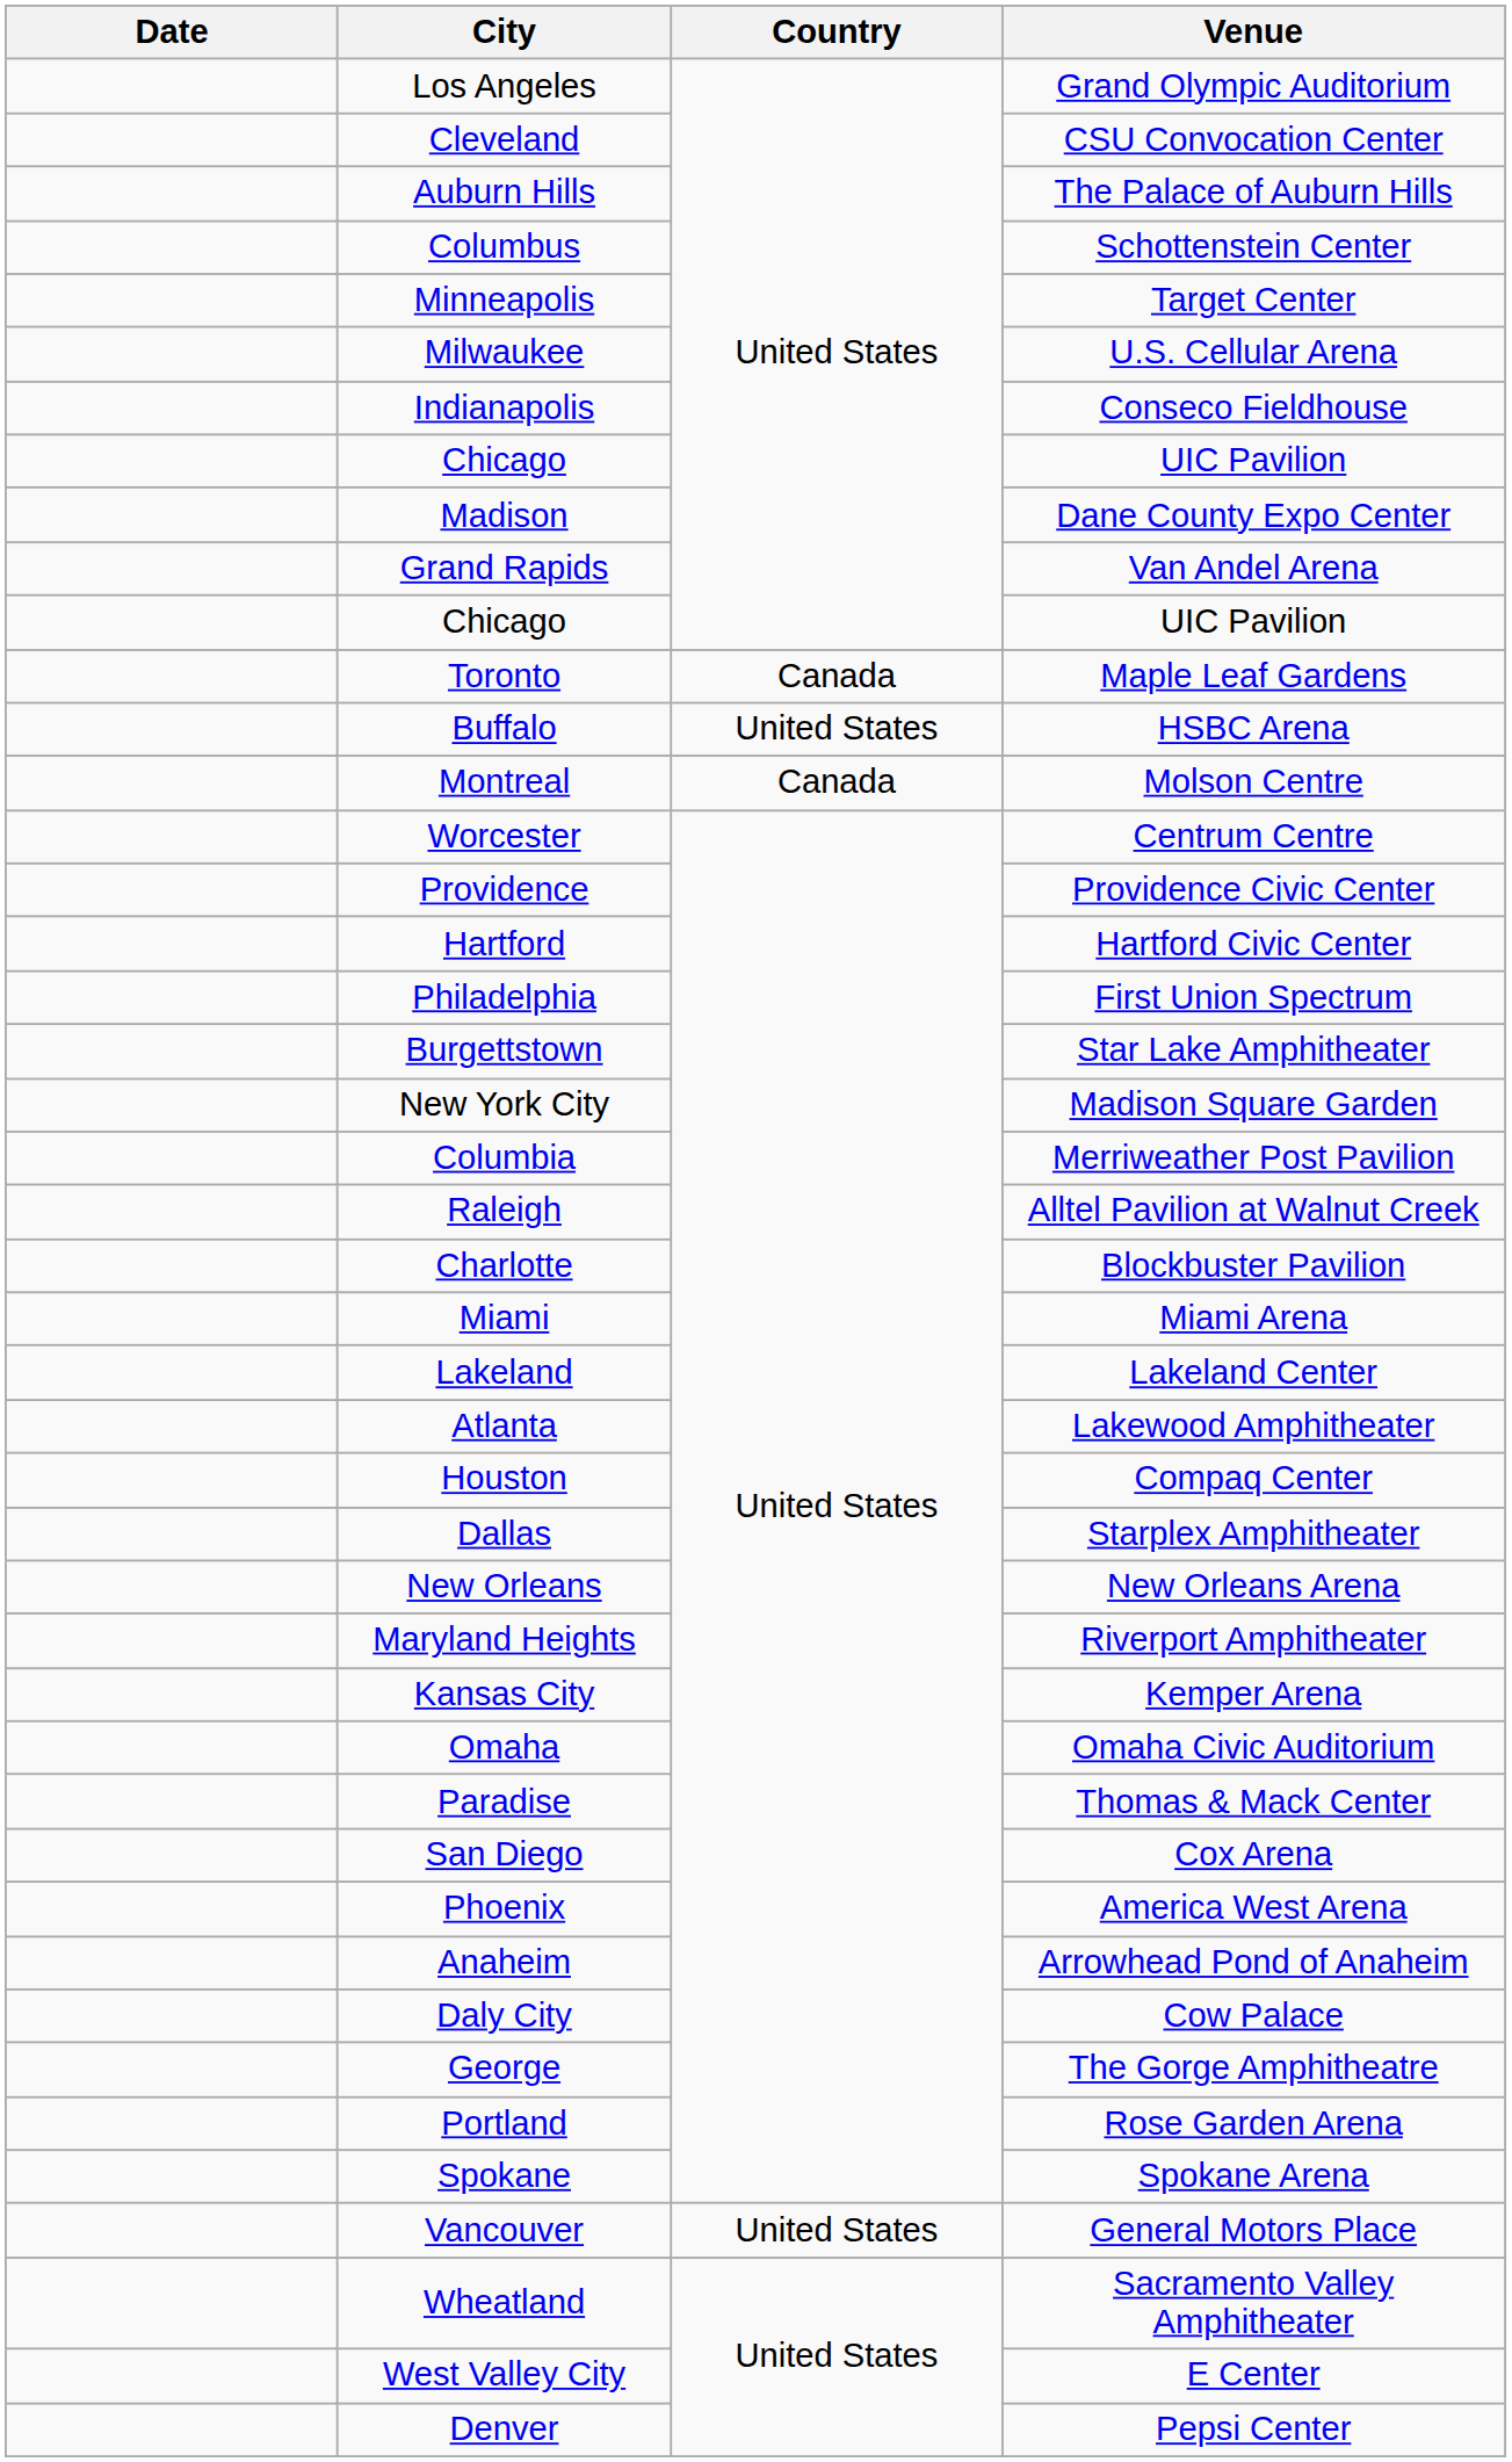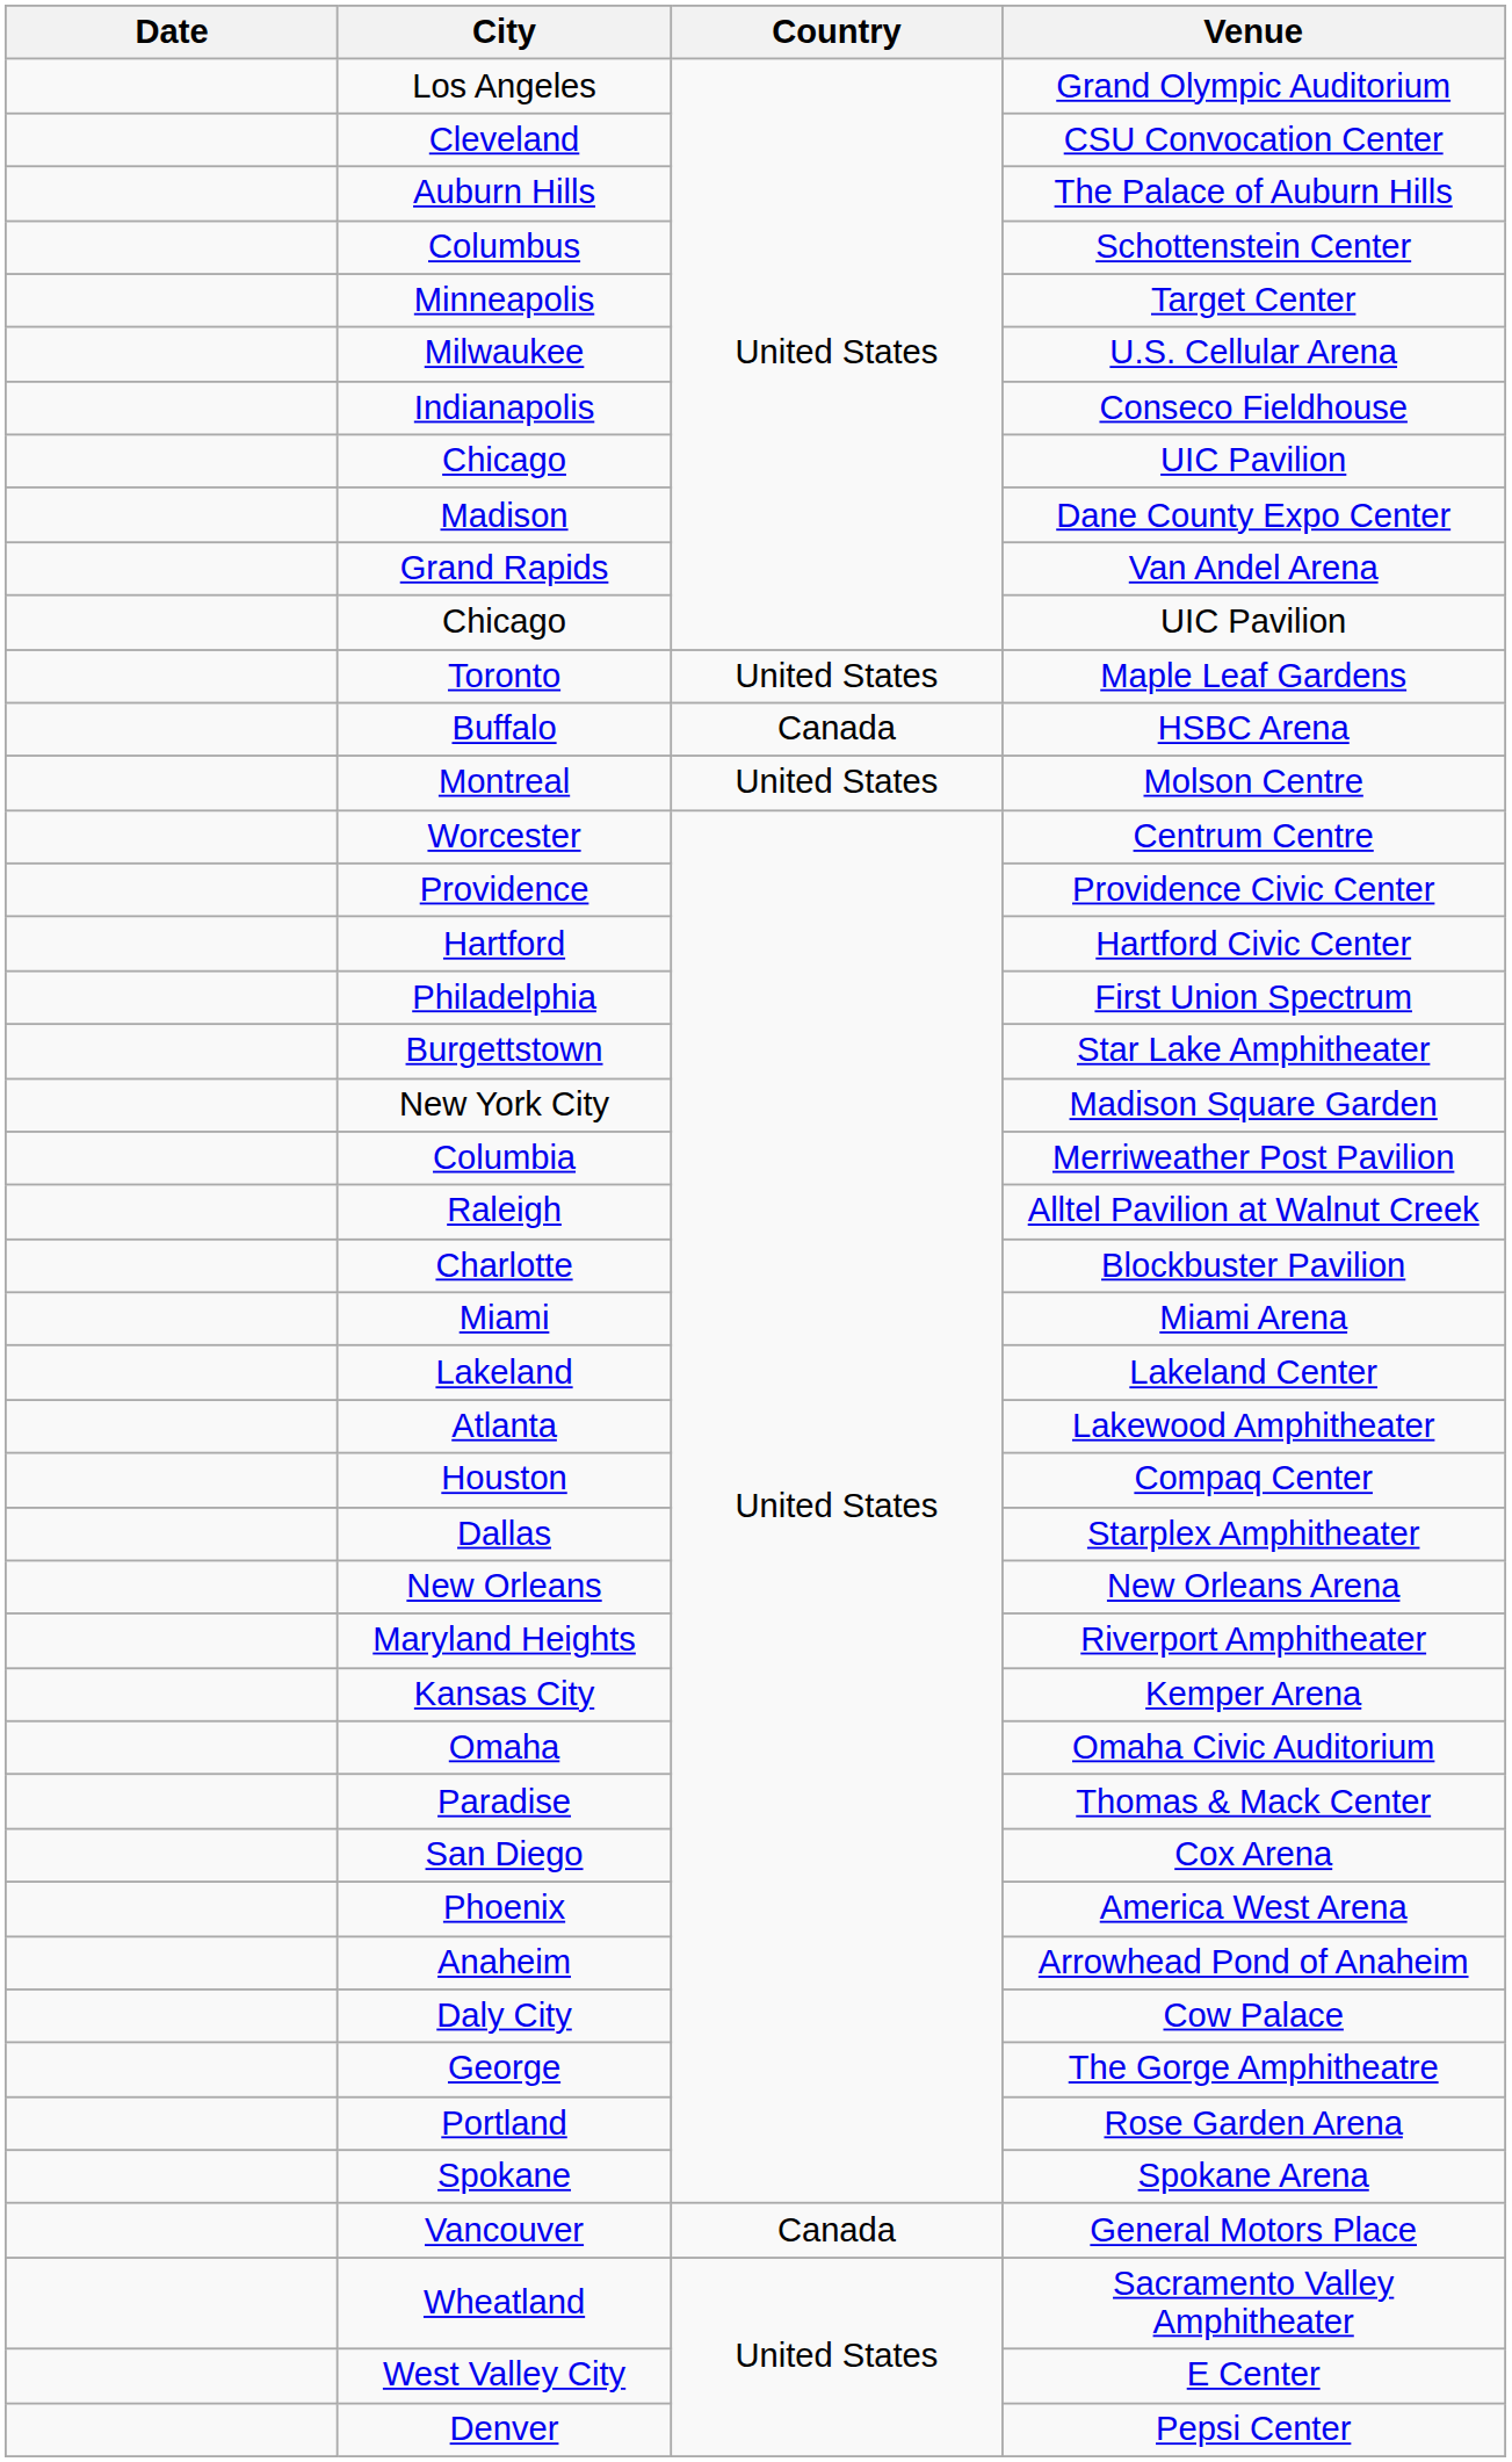Toronto | Country: Canada -> United States
Buffalo | Country: United States -> Canada
Montreal | Country: Canada -> United States
Vancouver | Country: United States -> Canada
